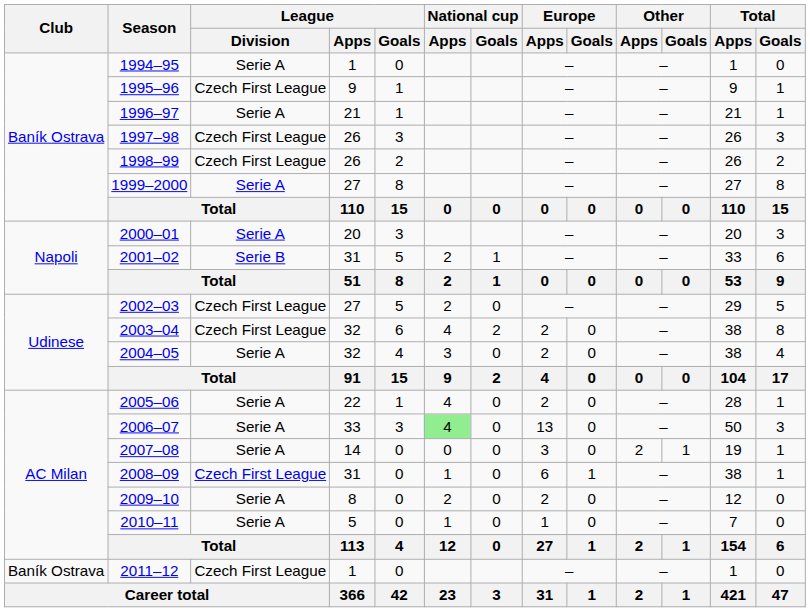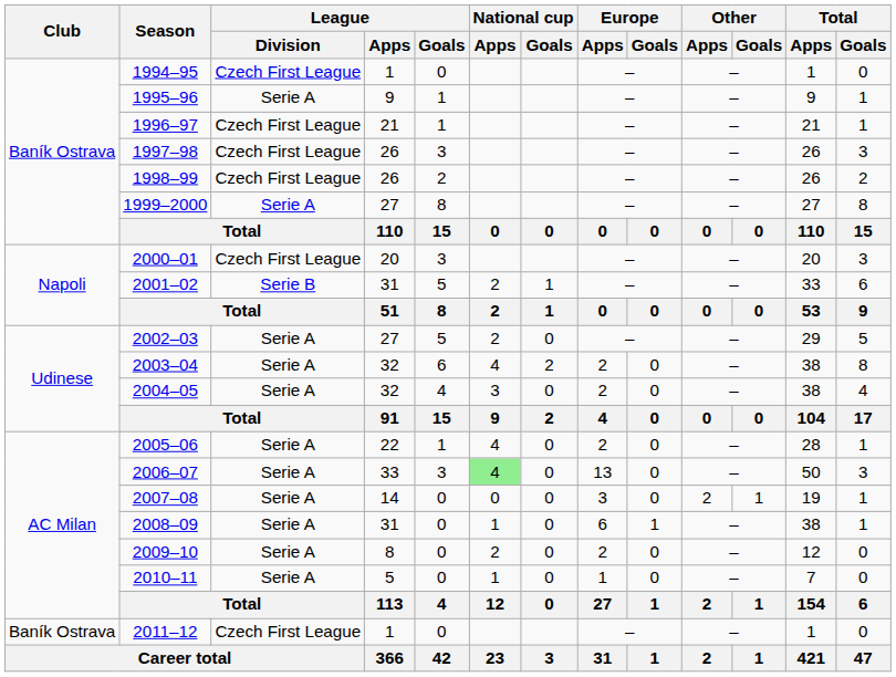1994–95 | League / Division: Serie A -> Czech First League
1995–96 | League / Division: Czech First League -> Serie A
1996–97 | League / Division: Serie A -> Czech First League
2000–01 | League / Division: Serie A -> Czech First League
2002–03 | League / Division: Czech First League -> Serie A
2003–04 | League / Division: Czech First League -> Serie A
2008–09 | League / Division: Czech First League -> Serie A
